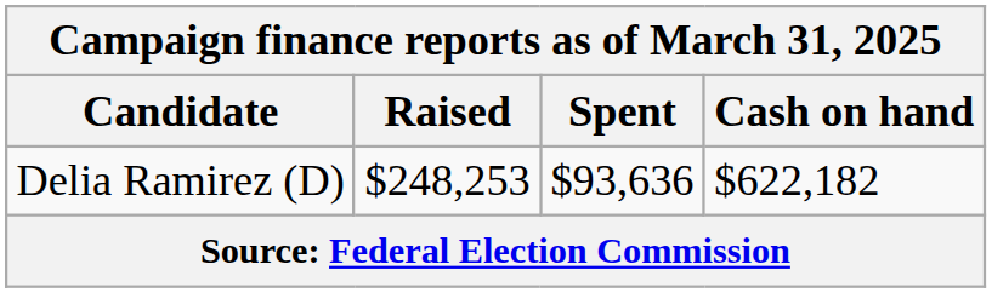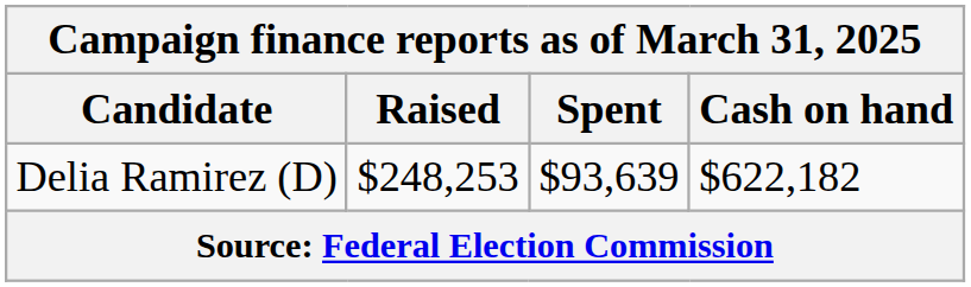Delia Ramirez (D) | Spent: $93,636 -> $93,639
